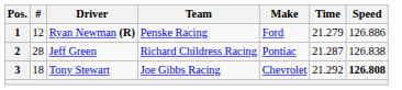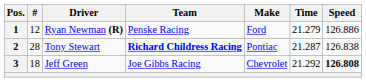2 | Driver: Jeff Green -> Tony Stewart
2 | Team: normal -> bold
3 | Driver: Tony Stewart -> Jeff Green
